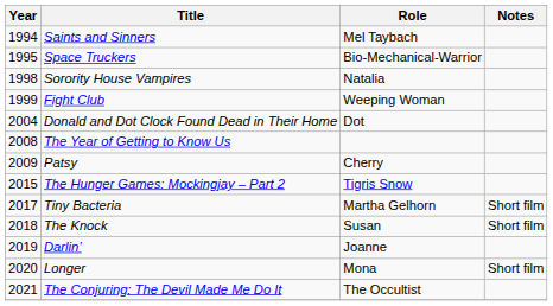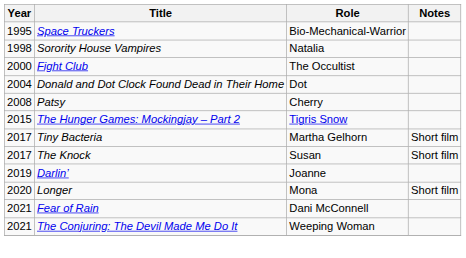- row: 1994 | Saints and Sinners | Mel Taybach
Fight Club | Year: 1999 -> 2000
Fight Club | Role: Weeping Woman -> The Occultist
- row: 2008 | The Year of Getting to Know Us
Patsy | Year: 2009 -> 2008
The Knock | Year: 2018 -> 2017
+ row: 2021 | Fear of Rain | Dani McConnell
The Conjuring: The Devil Made Me Do It | Role: The Occultist -> Weeping Woman
